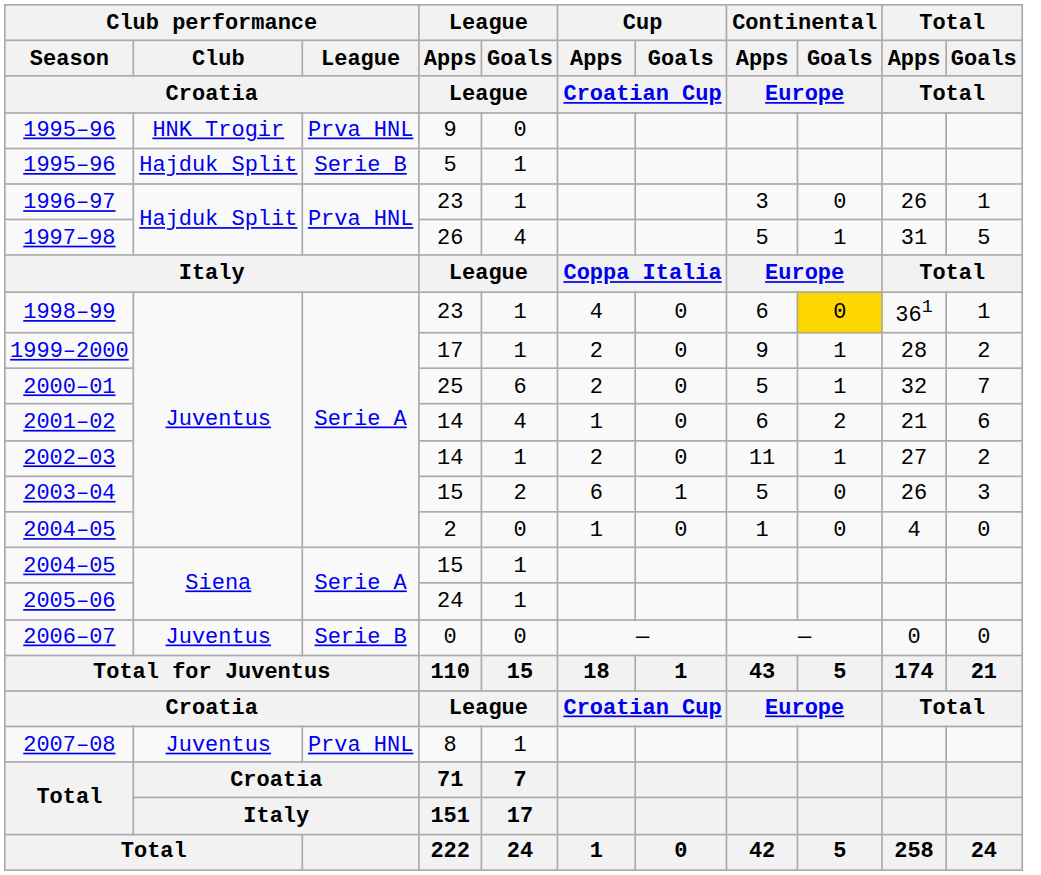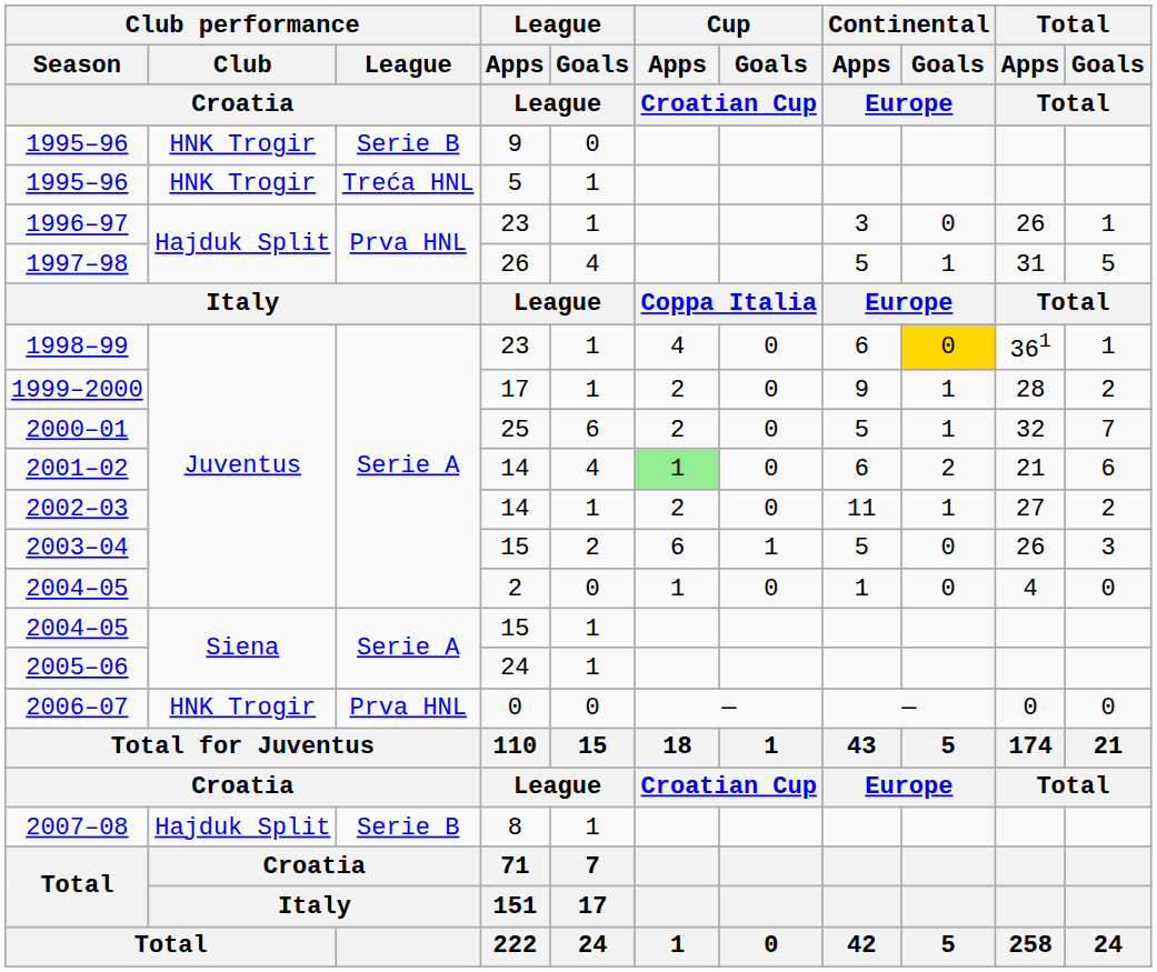1995–96 / 9 | Club performance / League / Croatia: Prva HNL -> Serie B
1995–96 / 5 | Club performance / Club / Croatia: Hajduk Split -> HNK Trogir
1995–96 / 5 | Club performance / League / Croatia: Serie B -> Treća HNL
2001–02 | Cup / Apps / Croatian Cup: no background -> lightgreen background
2006–07 | Club performance / Club / Croatia: Juventus -> HNK Trogir
2006–07 | Club performance / League / Croatia: Serie B -> Prva HNL
2007–08 | Club performance / Club / Croatia: Juventus -> Hajduk Split
2007–08 | Club performance / League / Croatia: Prva HNL -> Serie B
